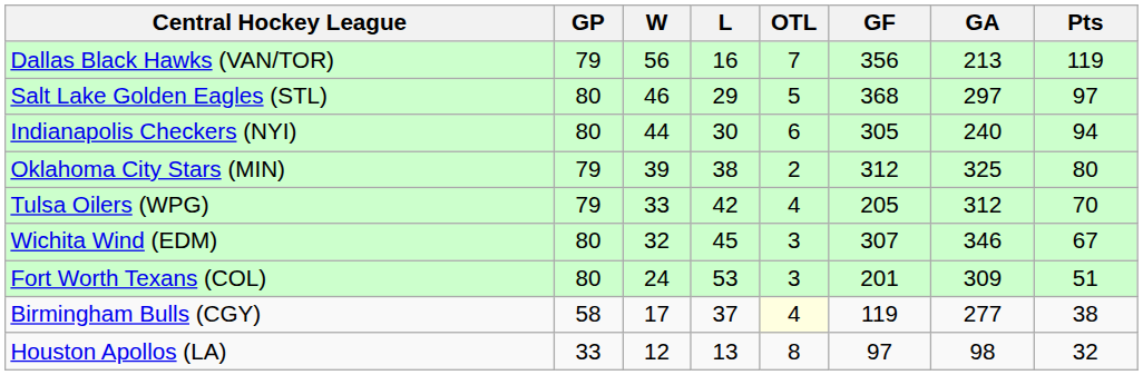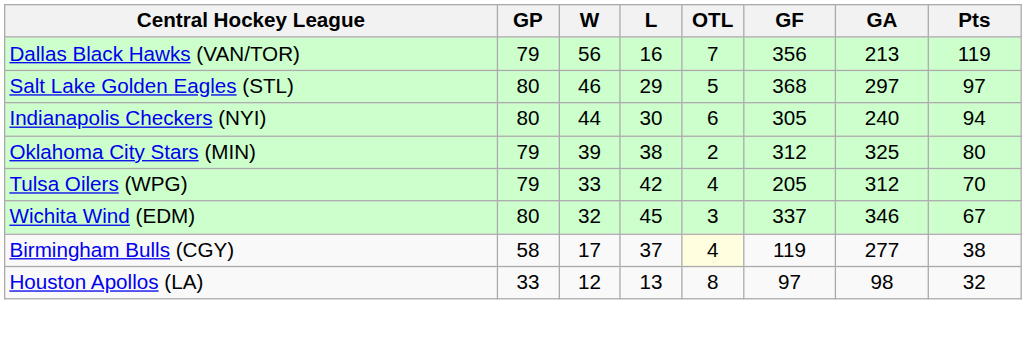Wichita Wind (EDM) | GF: 307 -> 337
- row: Fort Worth Texans (COL) | 80 | 24 | 53 | 3 | 201 | 309 | 51
